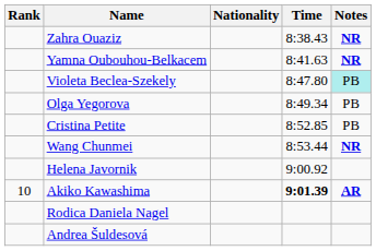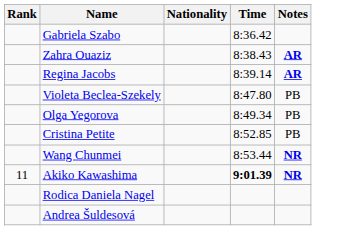+ row: Gabriela Szabo | 8:36.42
Zahra Ouaziz | Notes: NR -> AR
+ row: Regina Jacobs | 8:39.14 | AR
- row: Yamna Oubouhou-Belkacem | 8:41.63 | NR
Violeta Beclea-Szekely | Notes: paleturquoise background -> no background
- row: Helena Javornik | 9:00.92
Akiko Kawashima | Rank: 10 -> 11
Akiko Kawashima | Notes: AR -> NR
